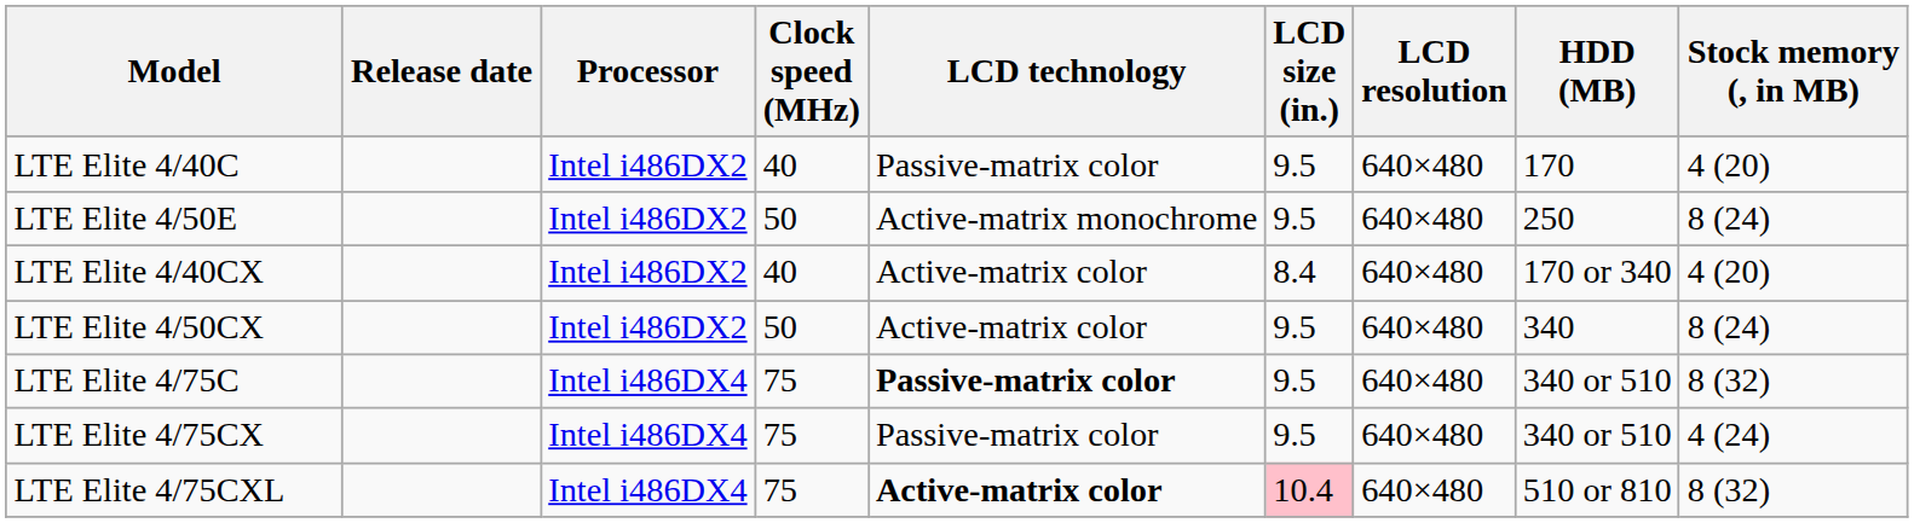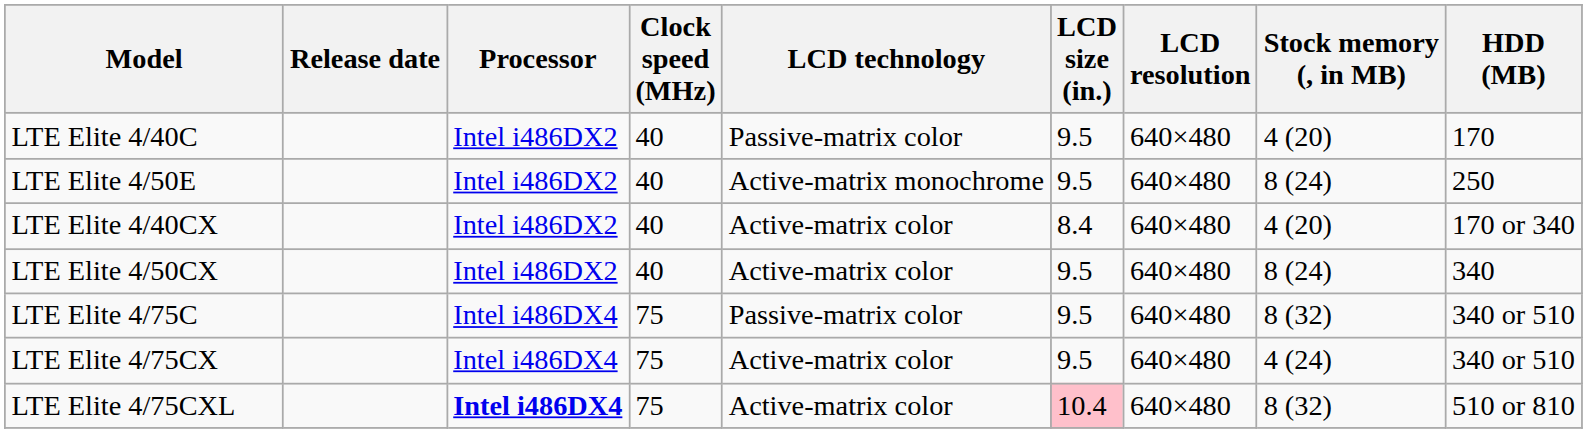columns swapped: Stock memory (, in MB) <-> HDD (MB)
LTE Elite 4/50E | Clock speed (MHz): 50 -> 40
LTE Elite 4/50CX | Clock speed (MHz): 50 -> 40
LTE Elite 4/75C | LCD technology: bold -> normal
LTE Elite 4/75CX | LCD technology: Passive-matrix color -> Active-matrix color
LTE Elite 4/75CXL | Processor: normal -> bold
LTE Elite 4/75CXL | LCD technology: bold -> normal
